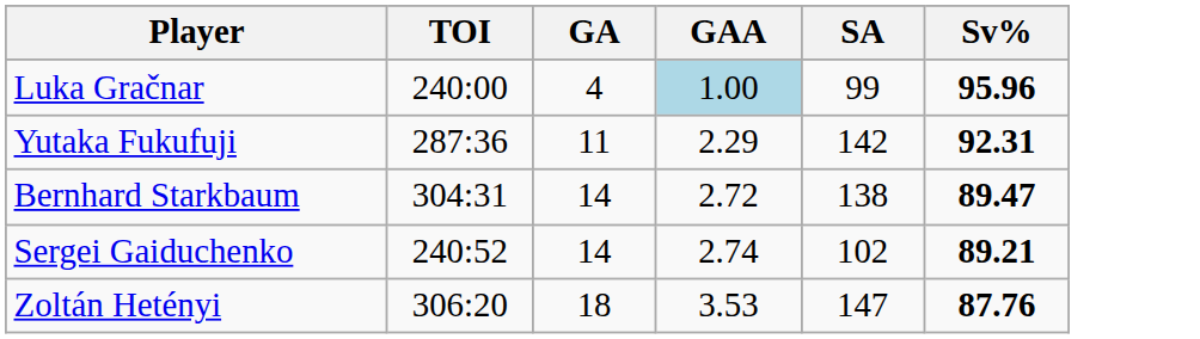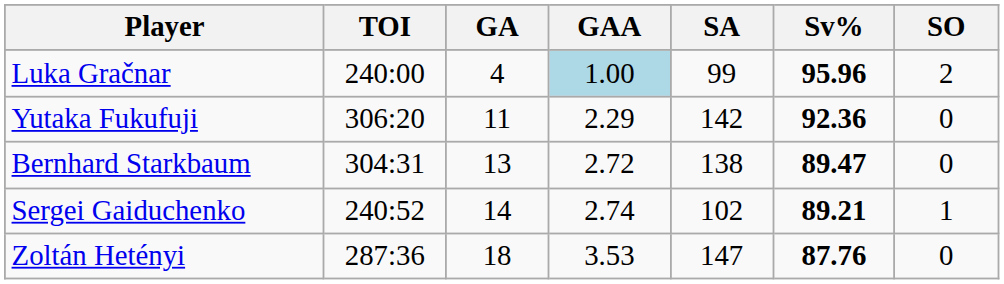+ column: SO | 2 | 0 | 0 | 1 | 0
Yutaka Fukufuji | TOI: 287:36 -> 306:20
Yutaka Fukufuji | Sv%: 92.31 -> 92.36
Bernhard Starkbaum | GA: 14 -> 13
Zoltán Hetényi | TOI: 306:20 -> 287:36
